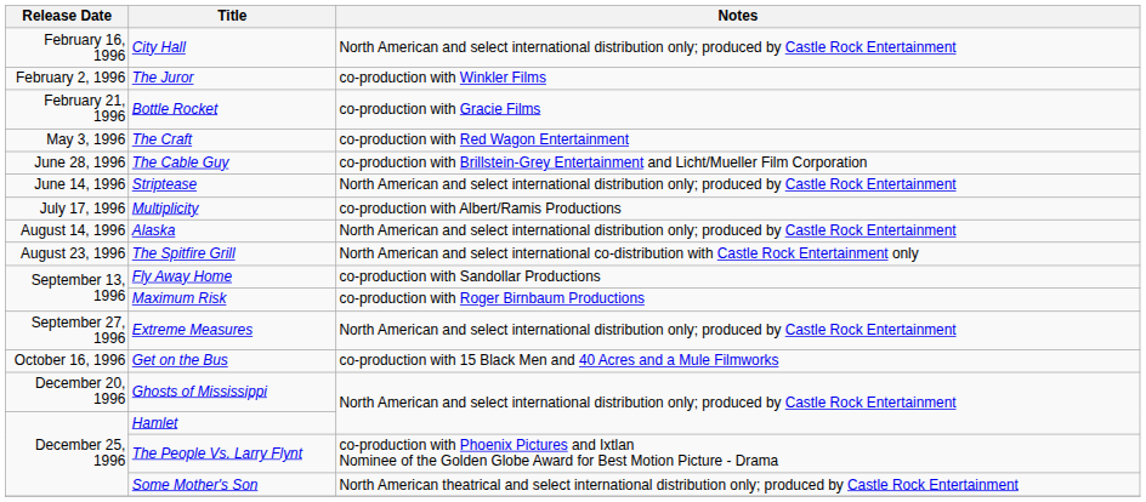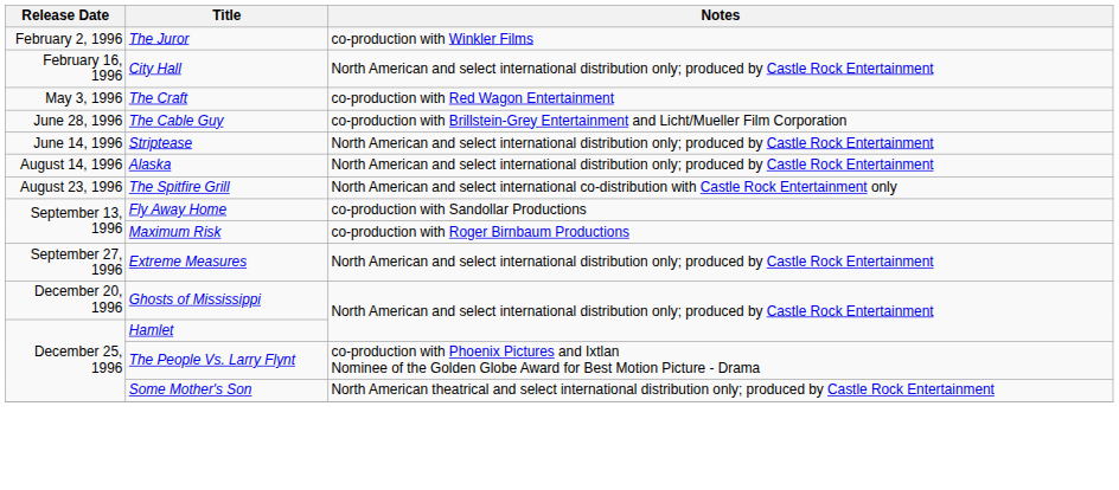rows swapped: The Juror <-> City Hall
- row: February 21, 1996 | Bottle Rocket | co-production with Gracie Films
- row: July 17, 1996 | Multiplicity | co-production with Albert/Ramis Productions
- row: October 16, 1996 | Get on the Bus | co-production with 15 Black Men and 40 Acres and a Mule Filmworks
